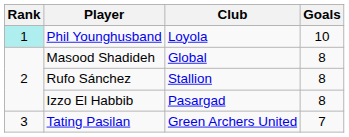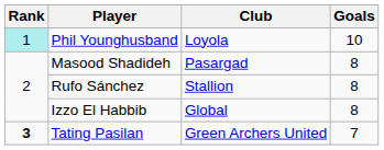Masood Shadideh | Club: Global -> Pasargad
Izzo El Habbib | Club: Pasargad -> Global
Tating Pasilan | Rank: normal -> bold
